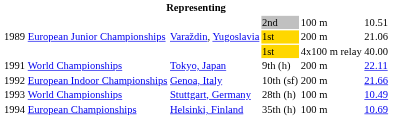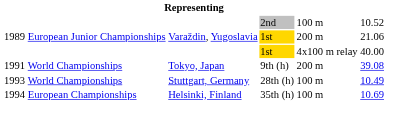2nd | column 6: 10.51 -> 10.52
9th (h) | column 6: 22.11 -> 39.08
- row: 1992 | European Indoor Championships | Genoa, Italy | 10th (sf) | 200 m | 21.66
